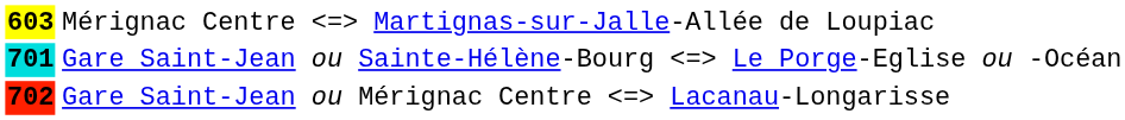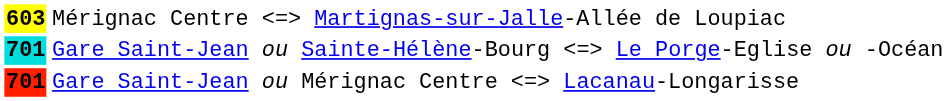Gare Saint-Jean ou Mérignac Centre Lacanau-Longarisse | column 1: 702 -> 701
